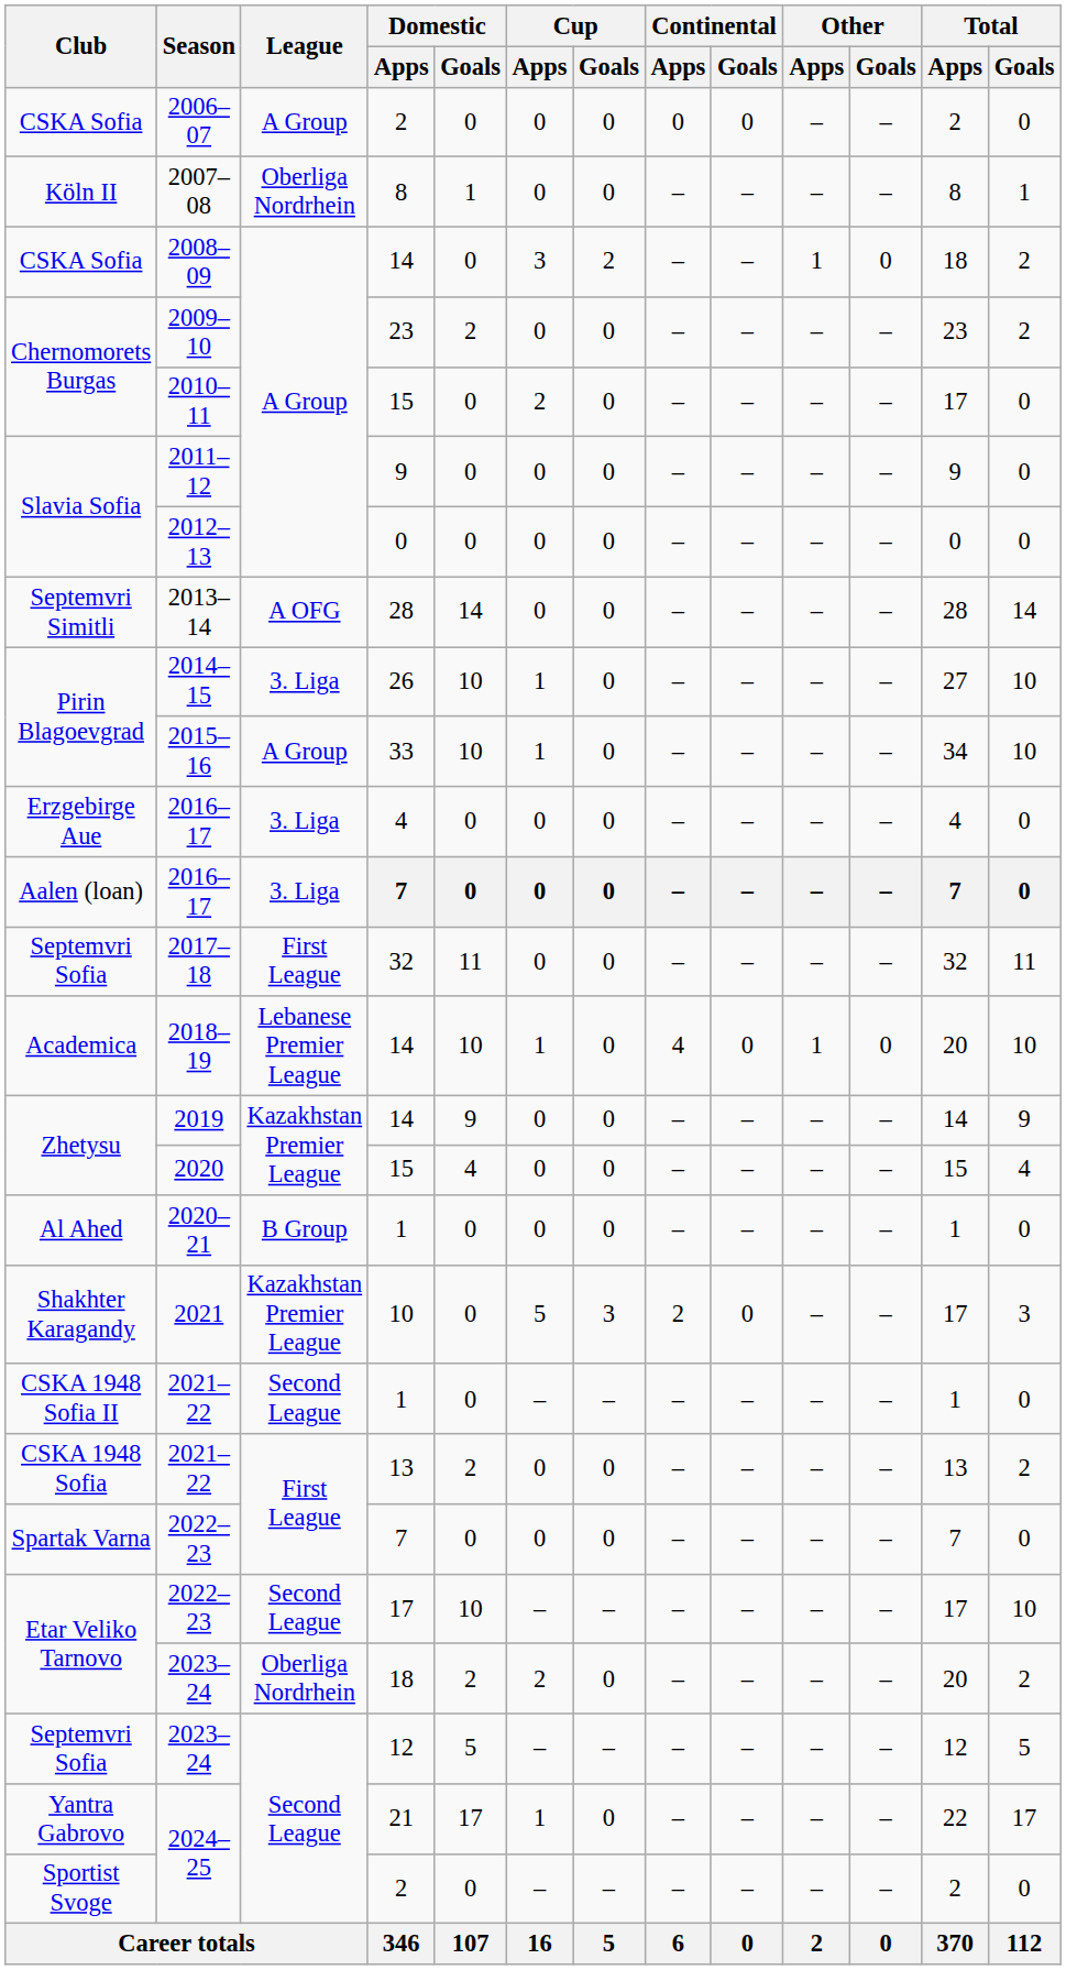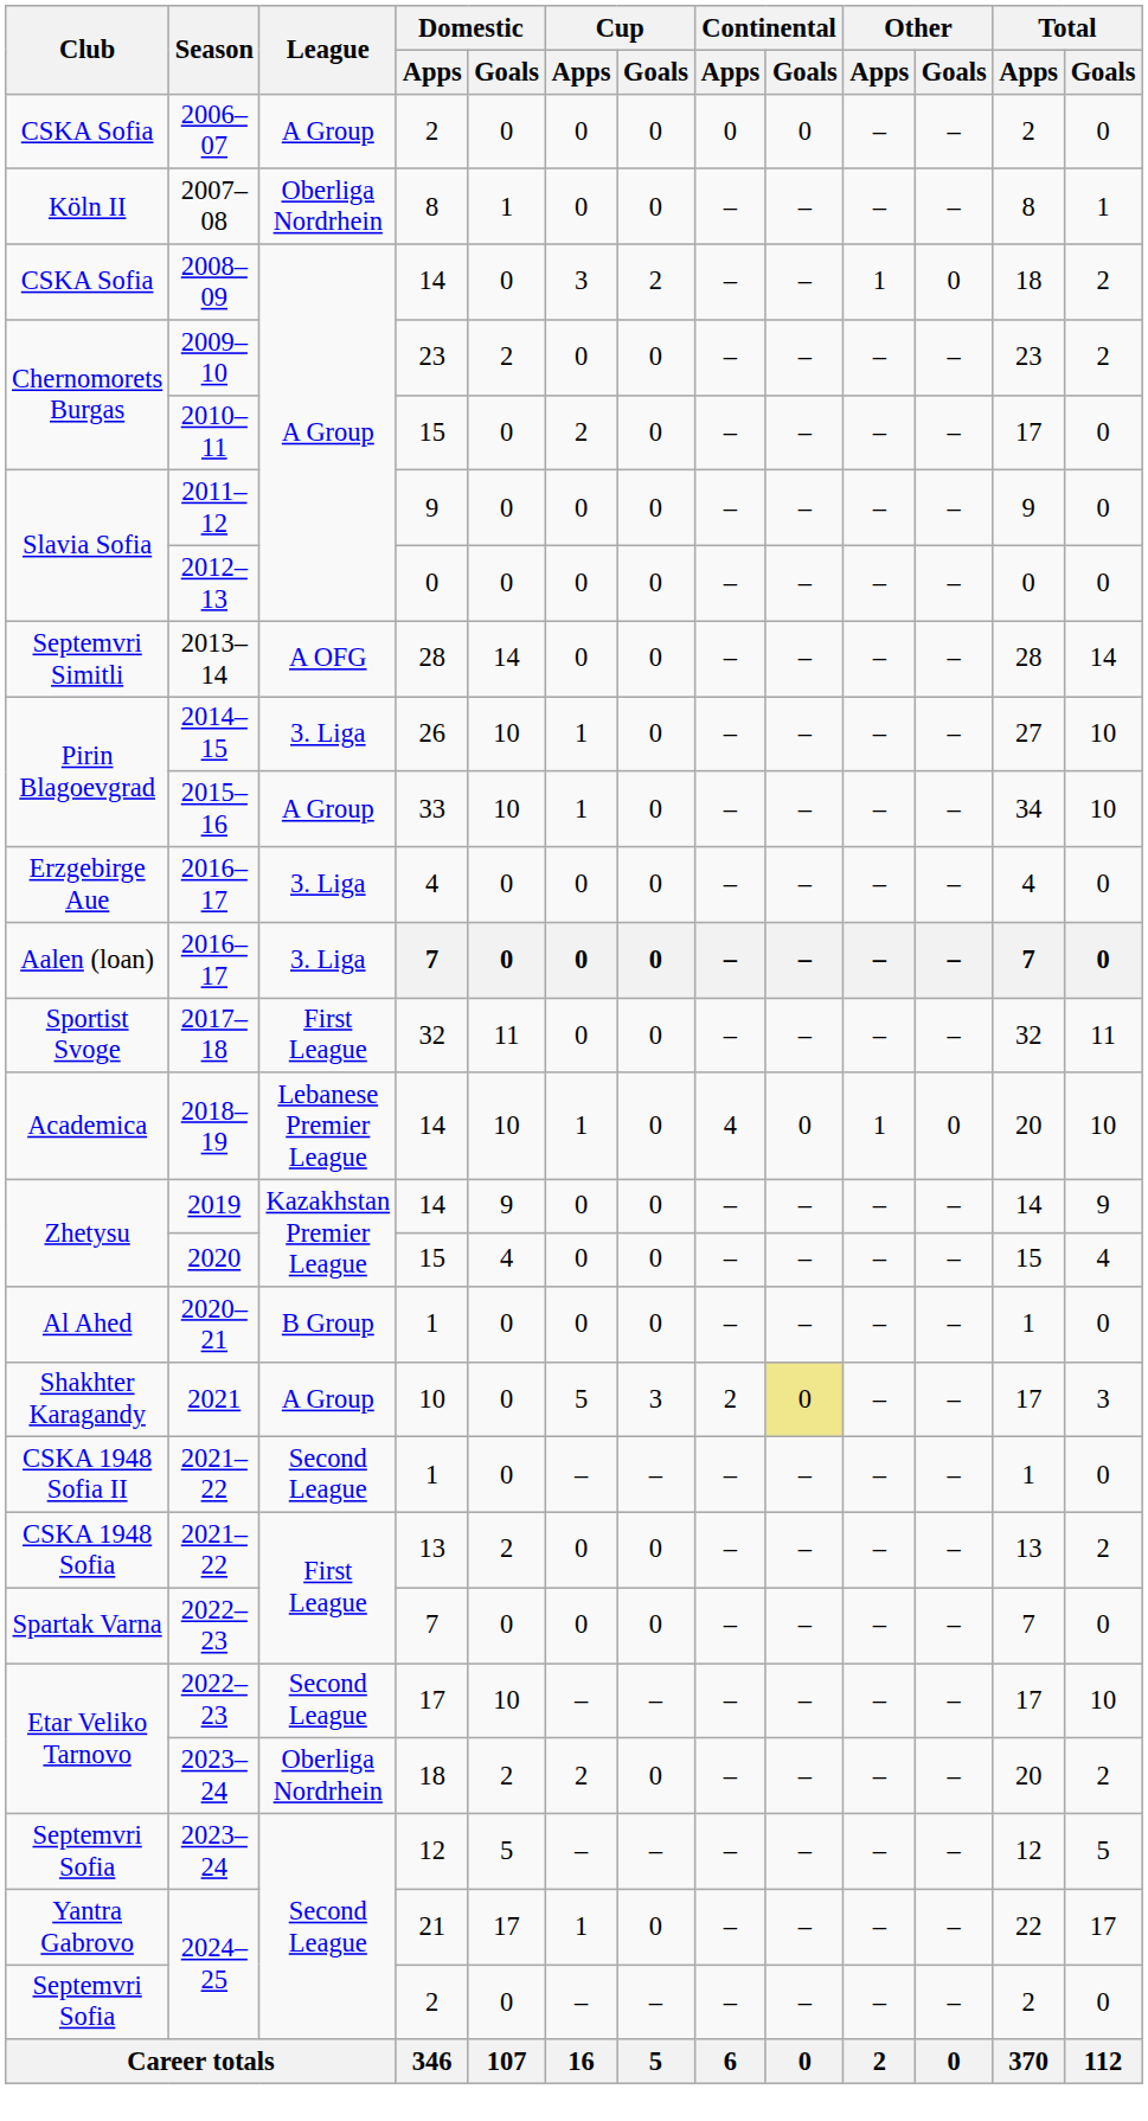2017–18 | Club: Septemvri Sofia -> Sportist Svoge
2021 | League: Kazakhstan Premier League -> A Group
2021 | Continental / Goals: no background -> khaki background
2024–25 / 2 | Club: Sportist Svoge -> Septemvri Sofia
